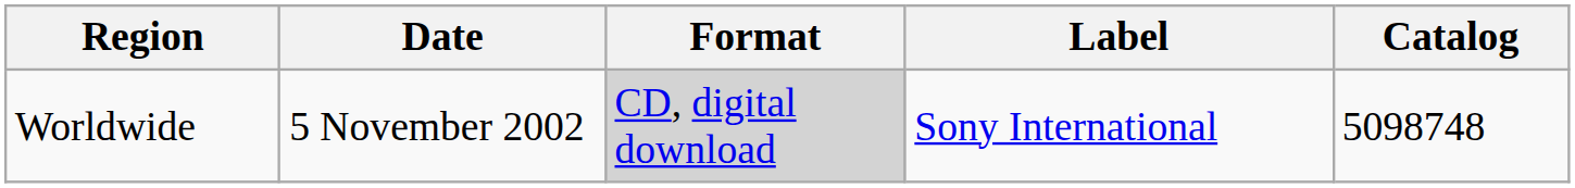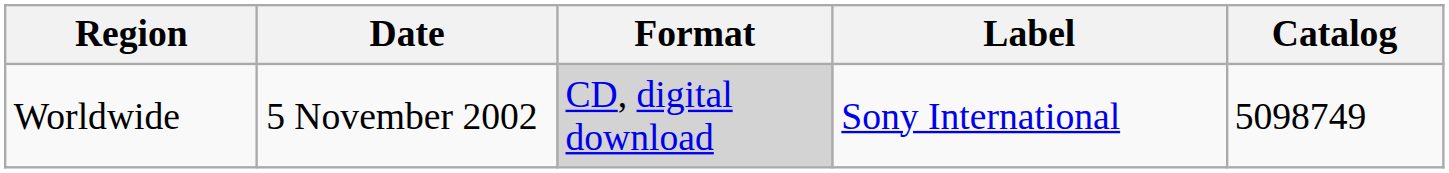Worldwide | Catalog: 5098748 -> 5098749
